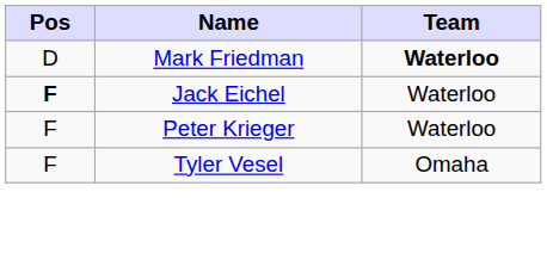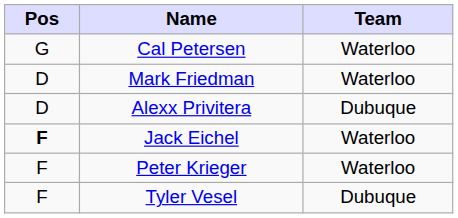+ row: G | Cal Petersen | Waterloo
Mark Friedman | Team: bold -> normal
+ row: D | Alexx Privitera | Dubuque
Tyler Vesel | Team: Omaha -> Dubuque
